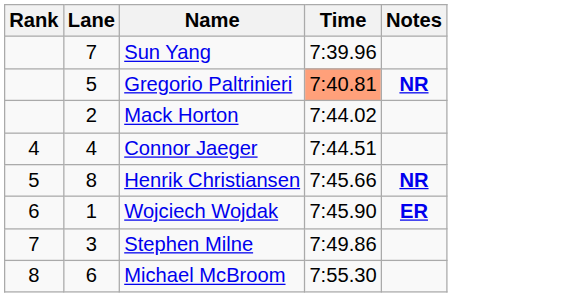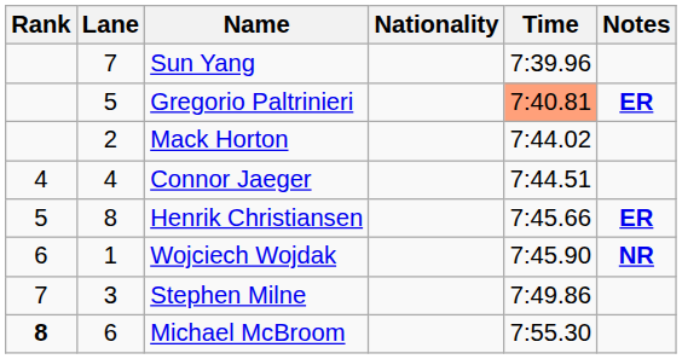+ column: Nationality
Gregorio Paltrinieri | Notes: NR -> ER
Henrik Christiansen | Notes: NR -> ER
Wojciech Wojdak | Notes: ER -> NR
Michael McBroom | Rank: normal -> bold
